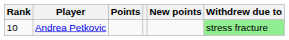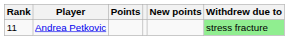Andrea Petkovic | Rank: 10 -> 11
